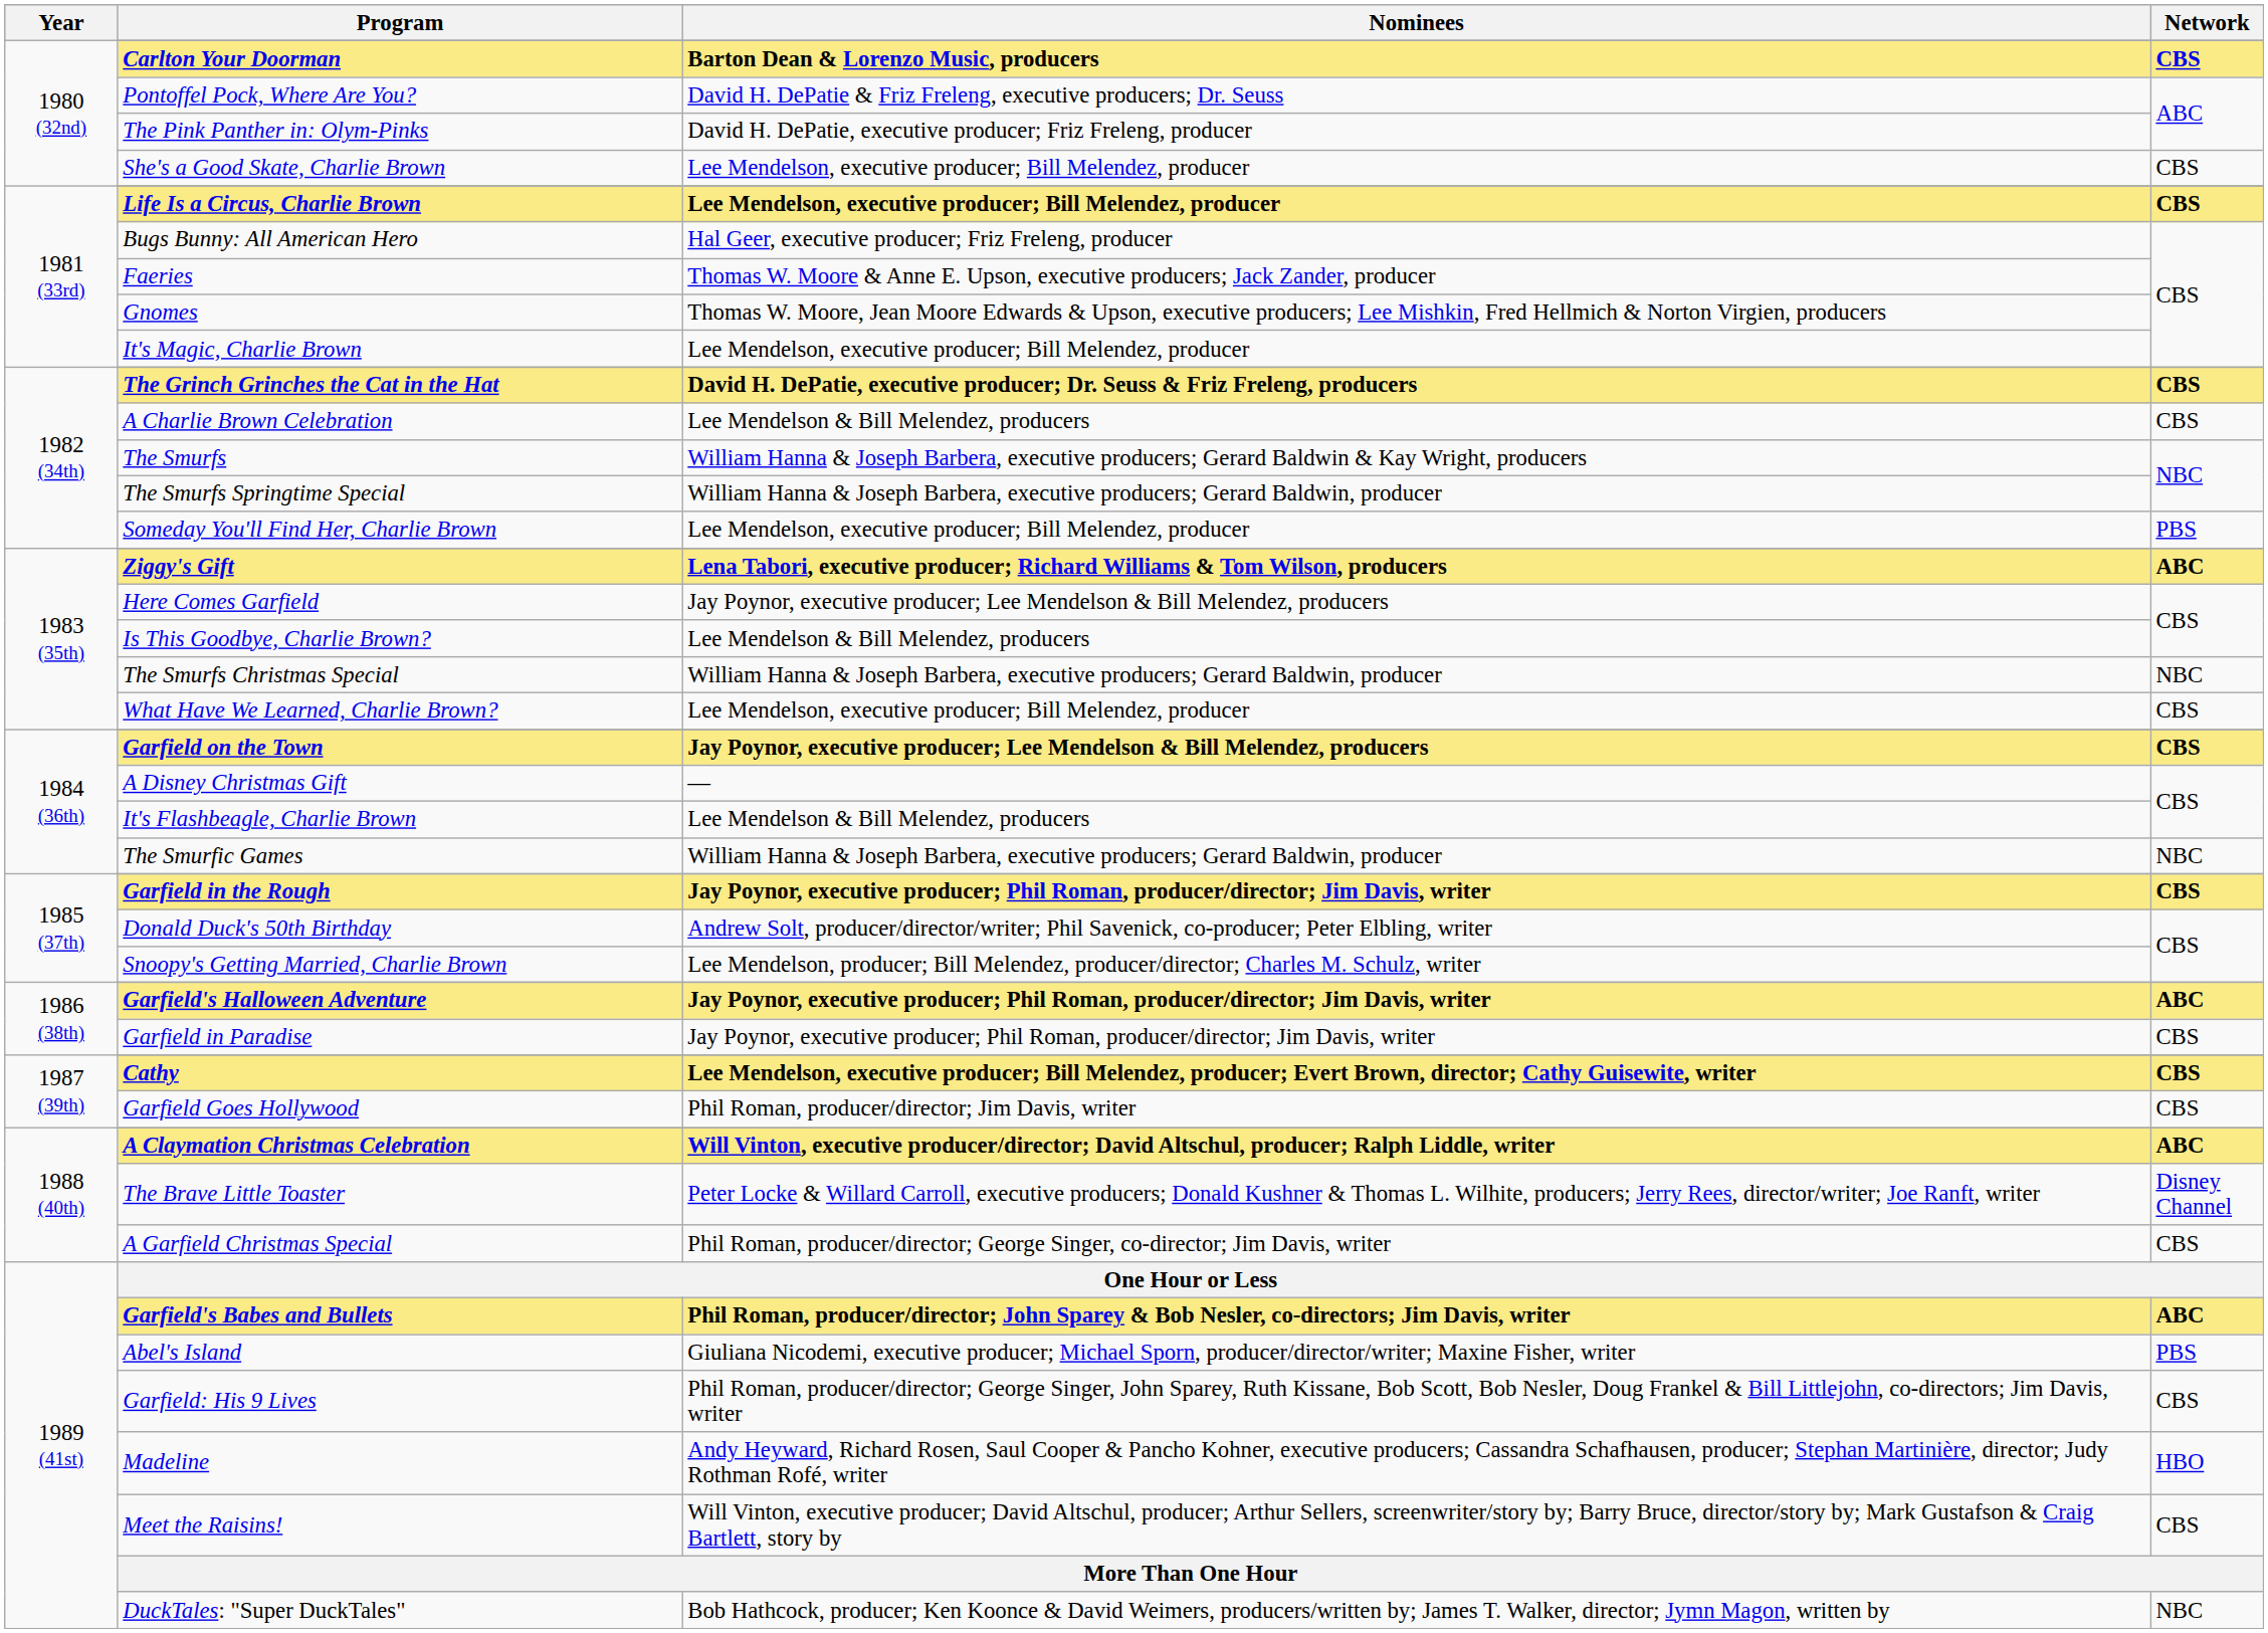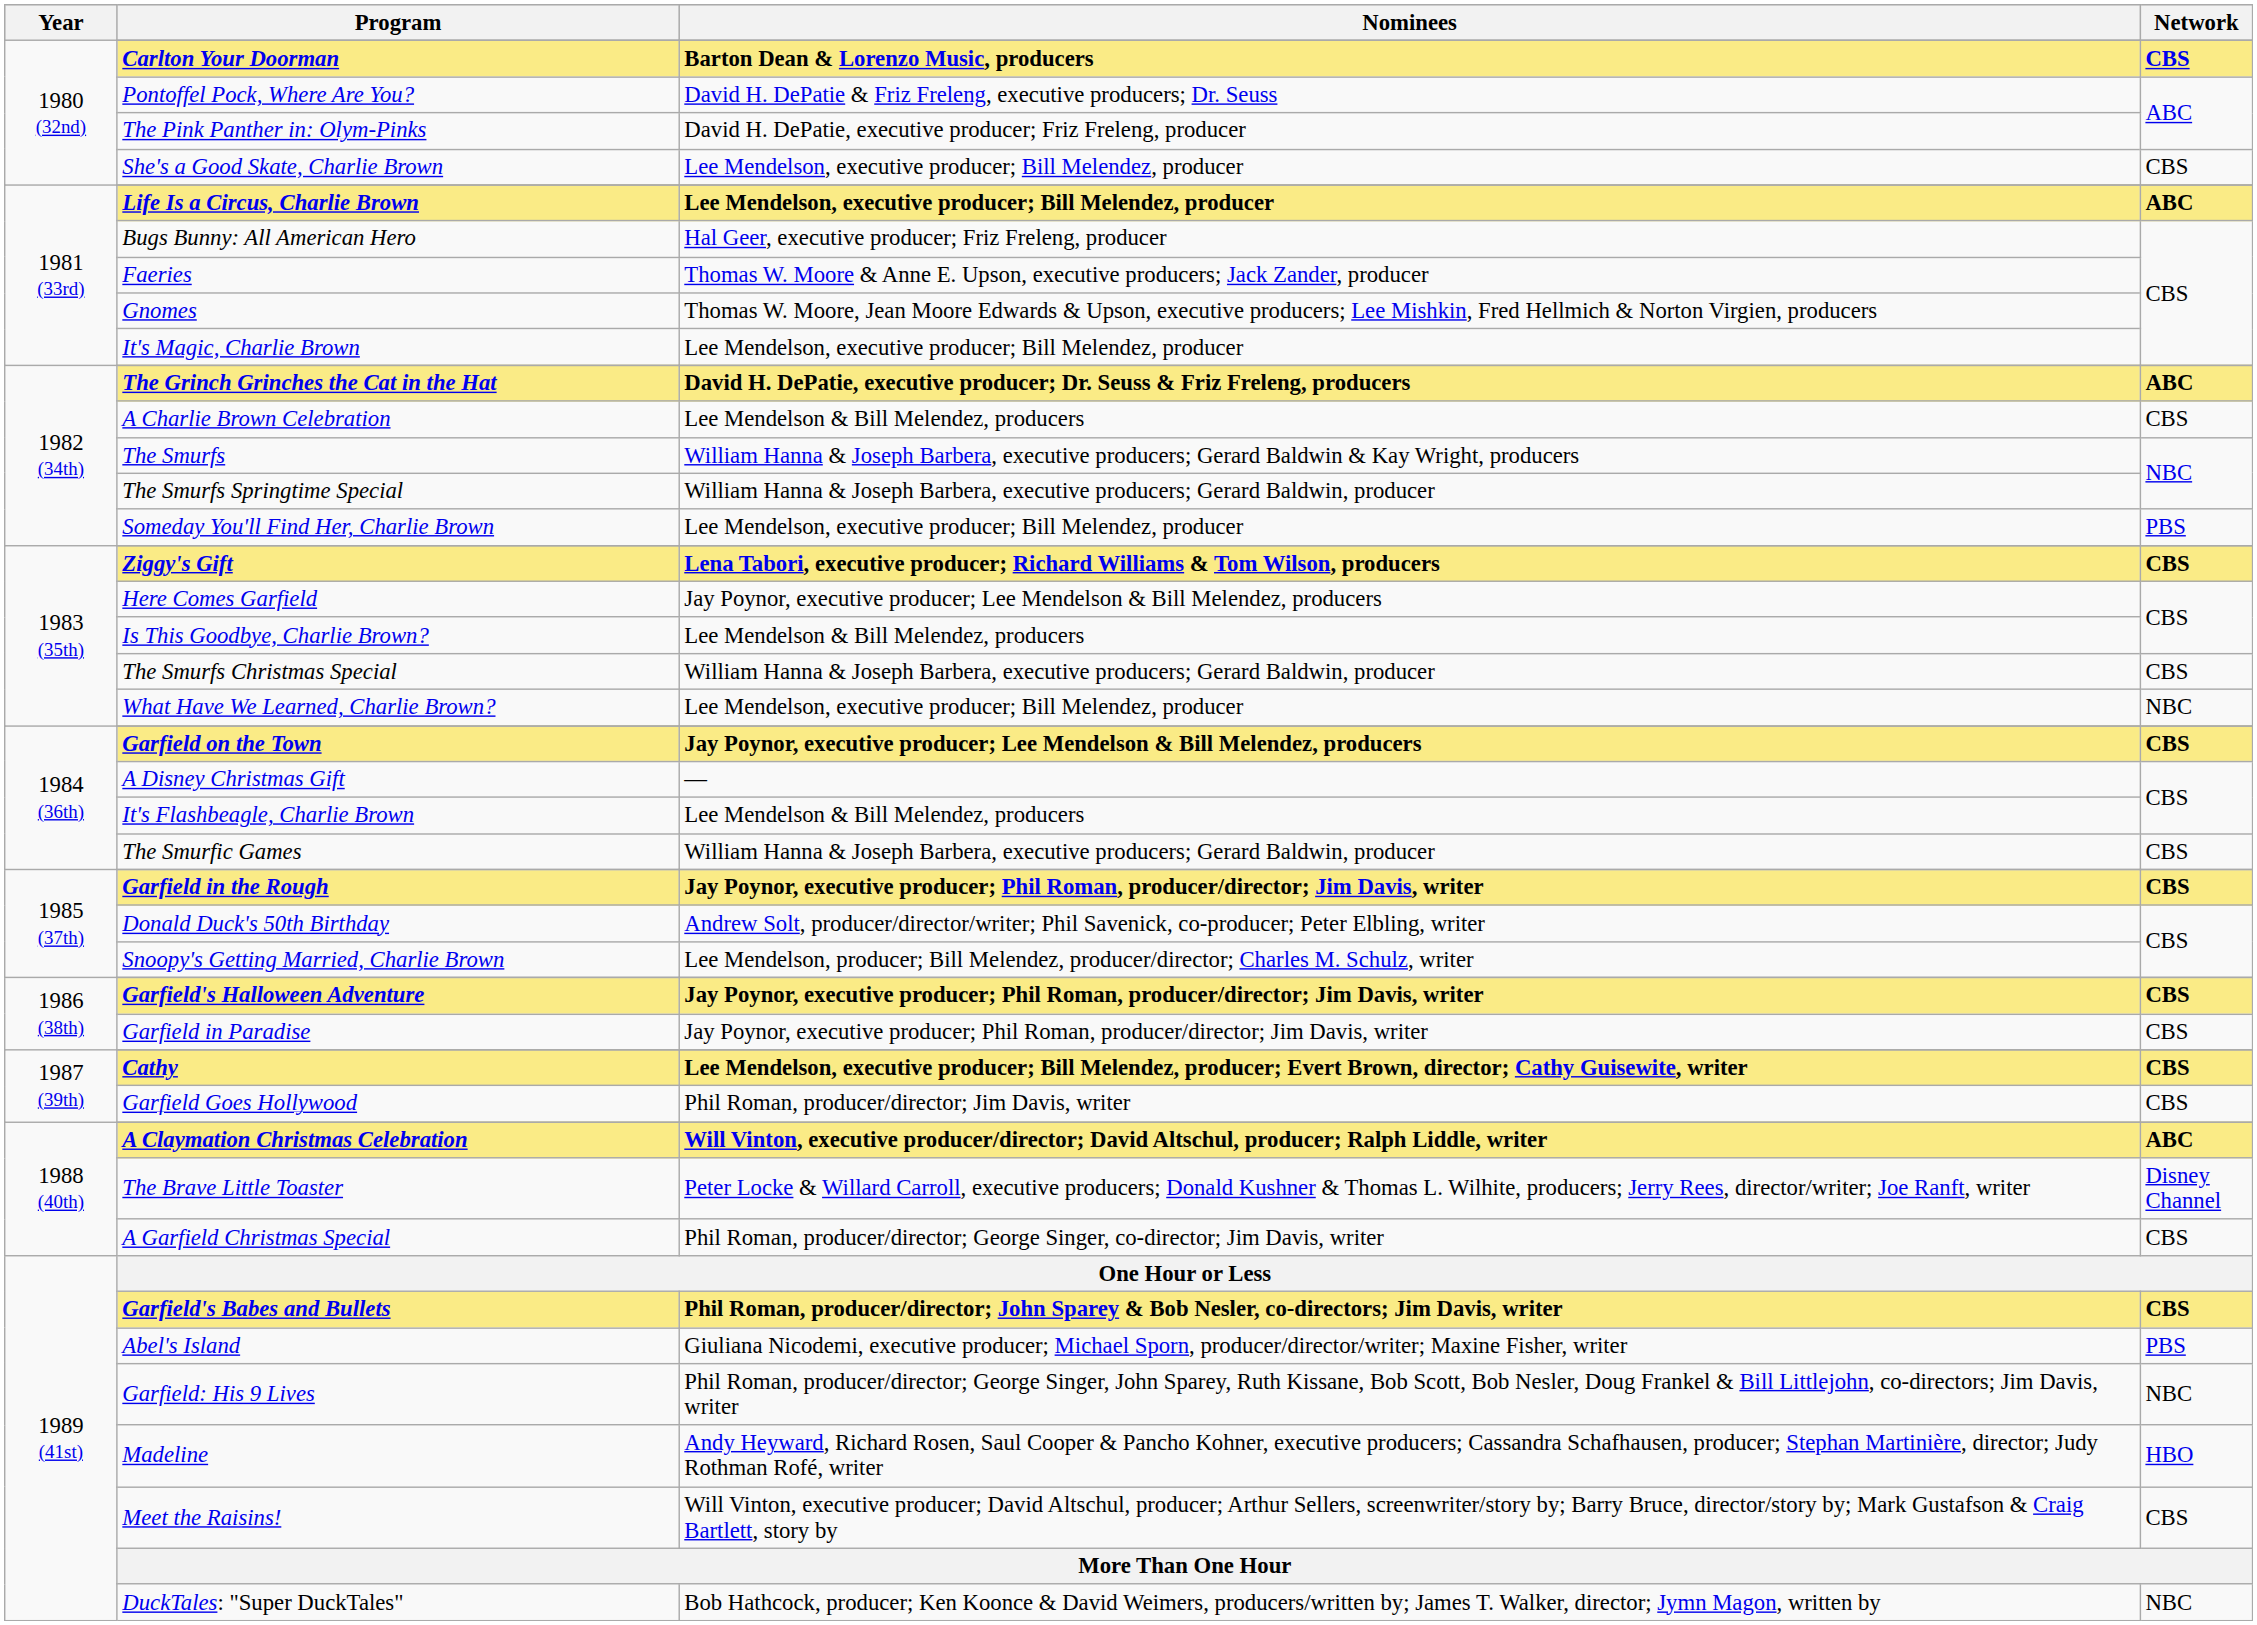Life Is a Circus, Charlie Brown | Network: CBS -> ABC
The Grinch Grinches the Cat in the Hat | Network: CBS -> ABC
Ziggy's Gift | Network: ABC -> CBS
The Smurfs Christmas Special | Network: NBC -> CBS
What Have We Learned, Charlie Brown? | Network: CBS -> NBC
The Smurfic Games | Network: NBC -> CBS
Garfield's Halloween Adventure | Network: ABC -> CBS
Garfield's Babes and Bullets | Network: ABC -> CBS
Garfield: His 9 Lives | Network: CBS -> NBC
